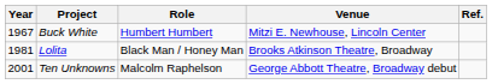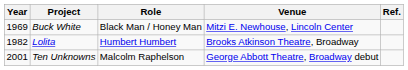Buck White | Year: 1967 -> 1969
Buck White | Role: Humbert Humbert -> Black Man / Honey Man
Lolita | Year: 1981 -> 1982
Lolita | Role: Black Man / Honey Man -> Humbert Humbert
